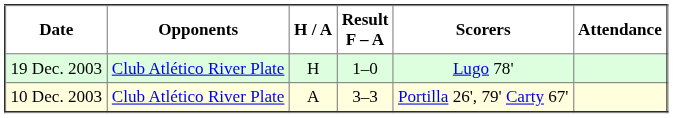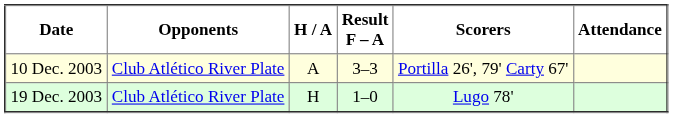rows swapped: 10 Dec. 2003 <-> 19 Dec. 2003
